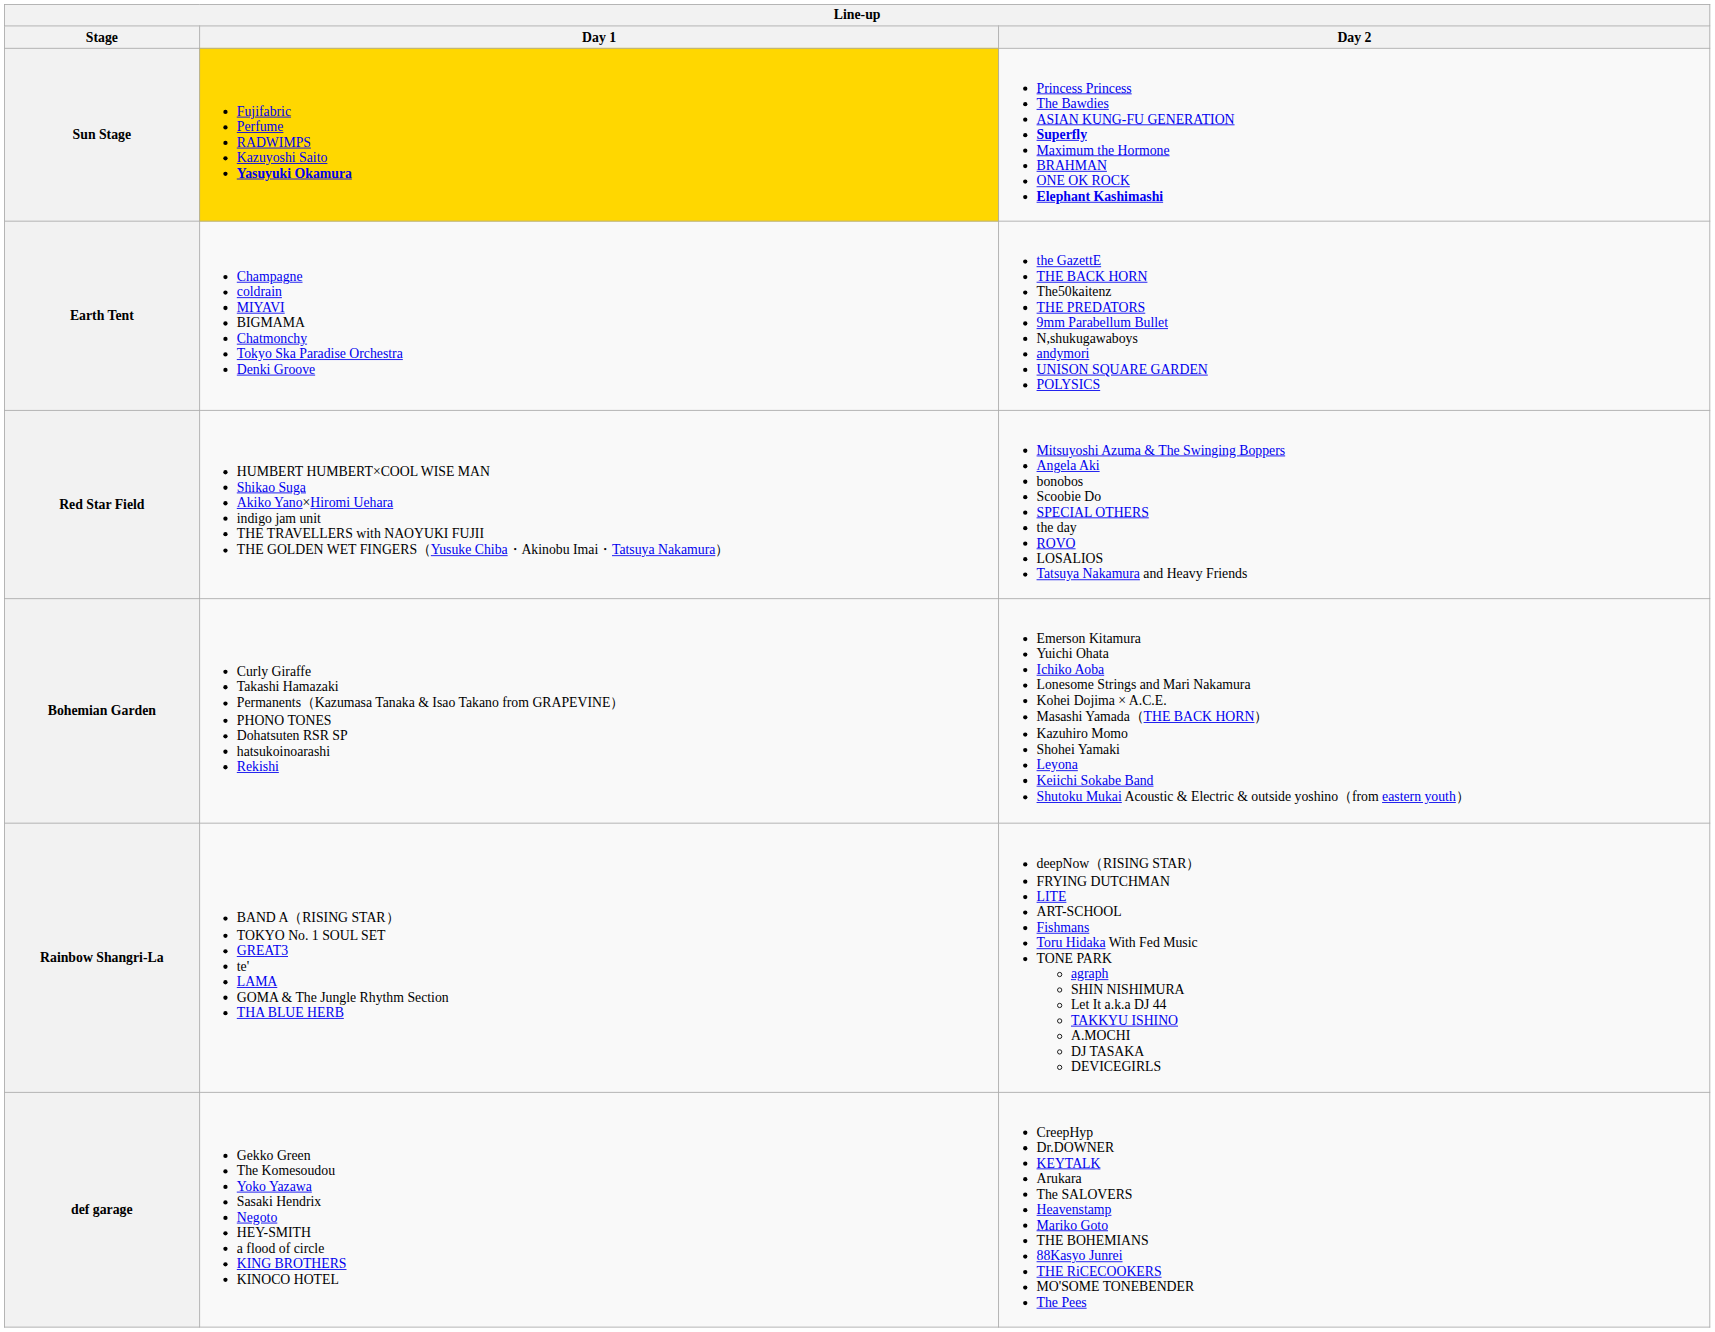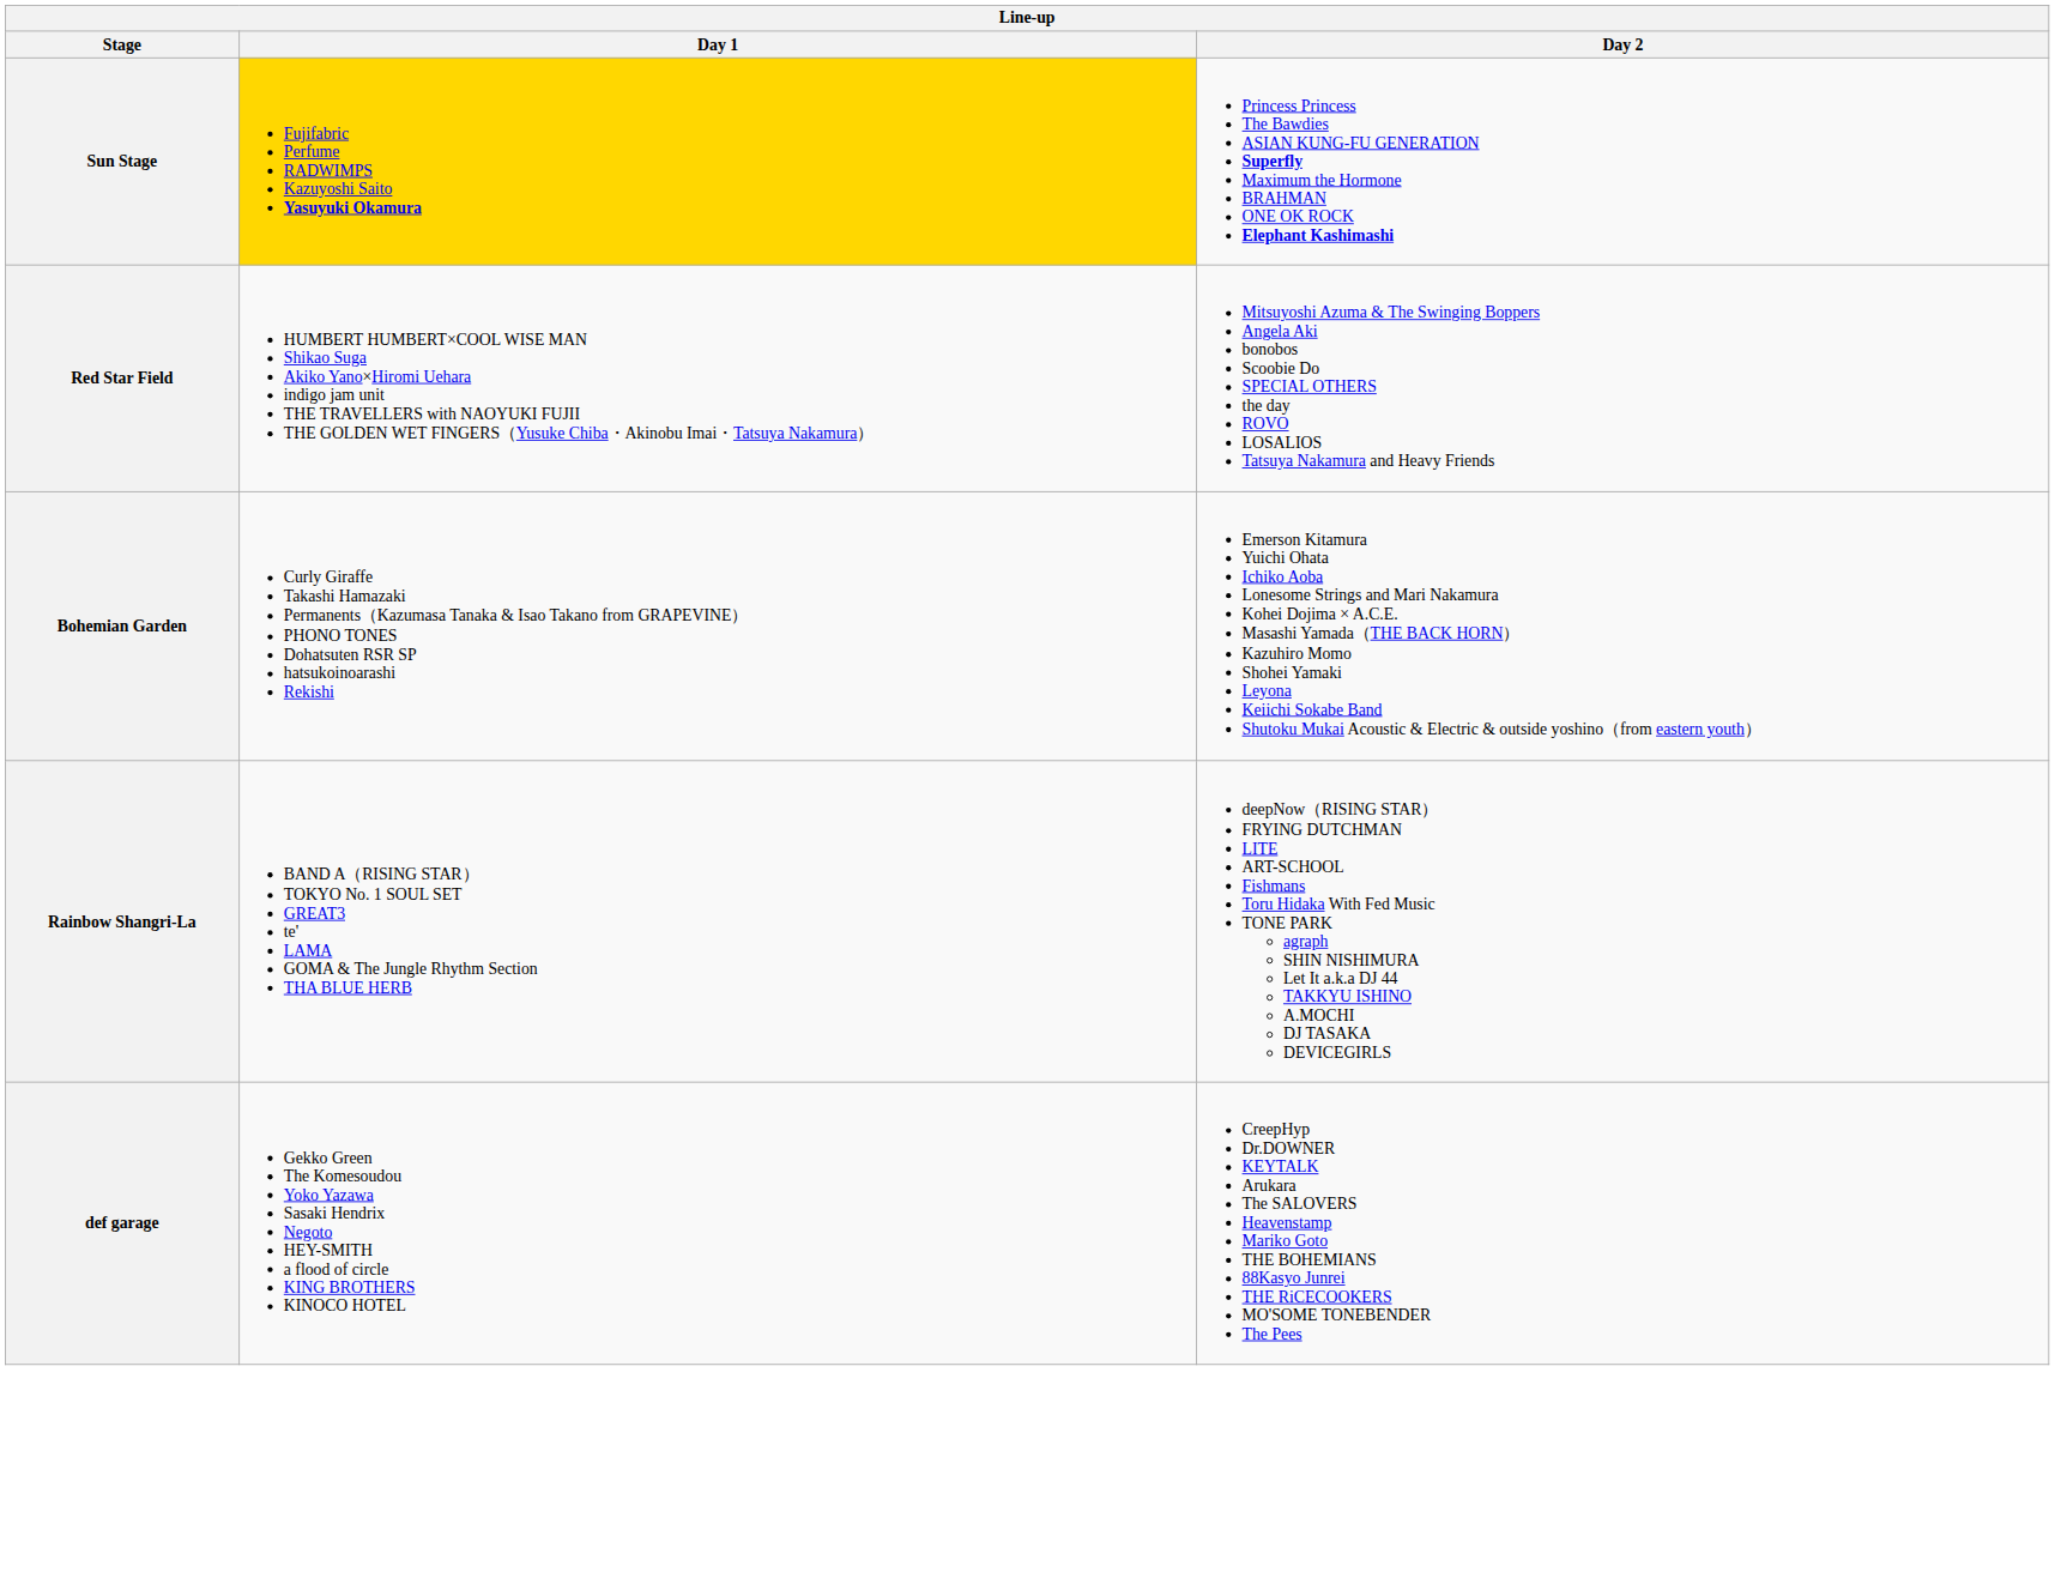- row: Earth Tent | Champagne coldrain MIYAVI BIGMAMA Chatmonchy Tokyo Ska Paradise Orchestra Denki Groove | the GazettE THE BACK HORN The50kaitenz THE PREDATORS 9mm Parabellum Bullet N,shukugawaboys andymori UNISON SQUARE GARDEN POLYSICS
